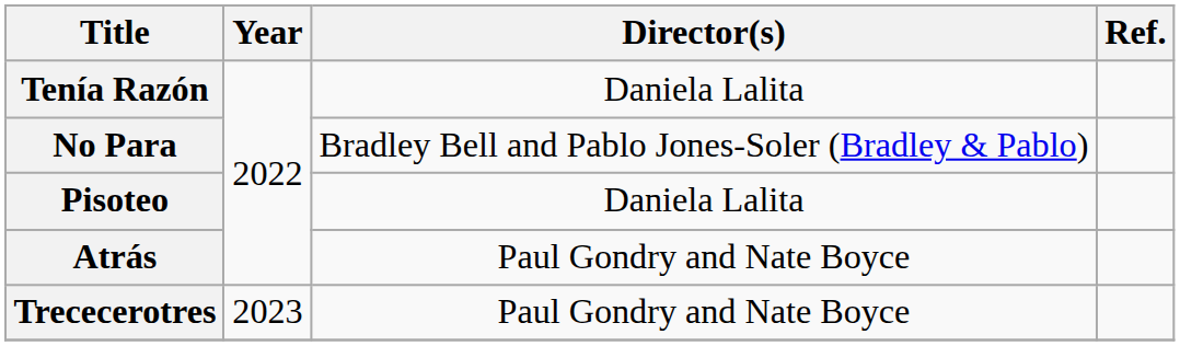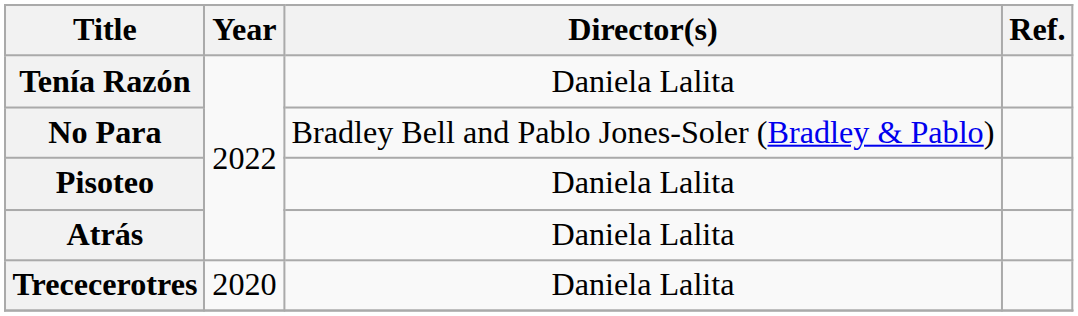Atrás | Director(s): Paul Gondry and Nate Boyce -> Daniela Lalita
Trececerotres | Year: 2023 -> 2020
Trececerotres | Director(s): Paul Gondry and Nate Boyce -> Daniela Lalita
